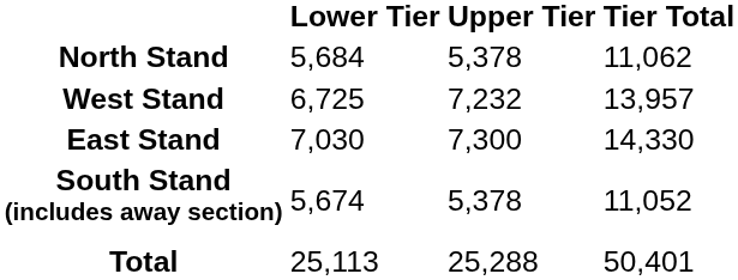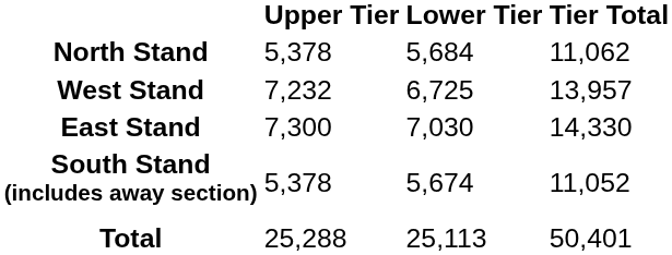columns swapped: Lower Tier <-> Upper Tier
